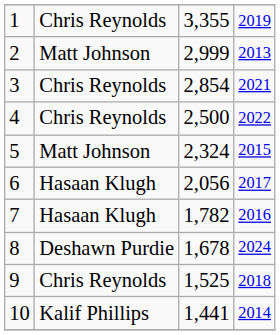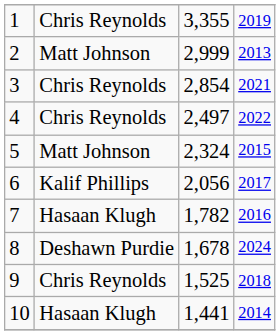4 | column 3: 2,500 -> 2,497
6 | column 2: Hasaan Klugh -> Kalif Phillips
10 | column 2: Kalif Phillips -> Hasaan Klugh
